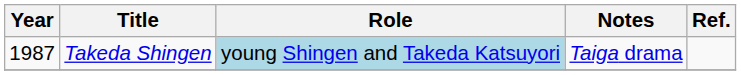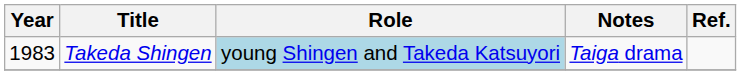Takeda Shingen | Year: 1987 -> 1983
